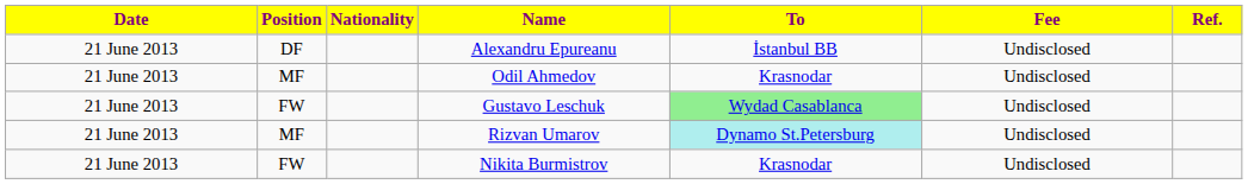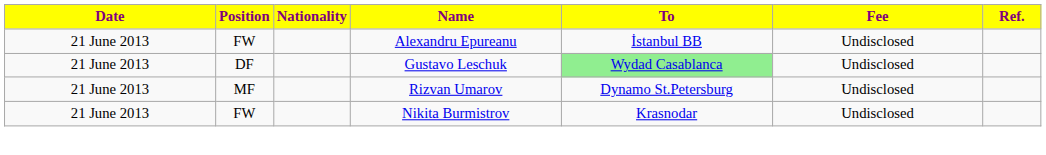Alexandru Epureanu | Position: DF -> FW
- row: 21 June 2013 | MF | Odil Ahmedov | Krasnodar | Undisclosed
Gustavo Leschuk | Position: FW -> DF
Rizvan Umarov | To: paleturquoise background -> no background
